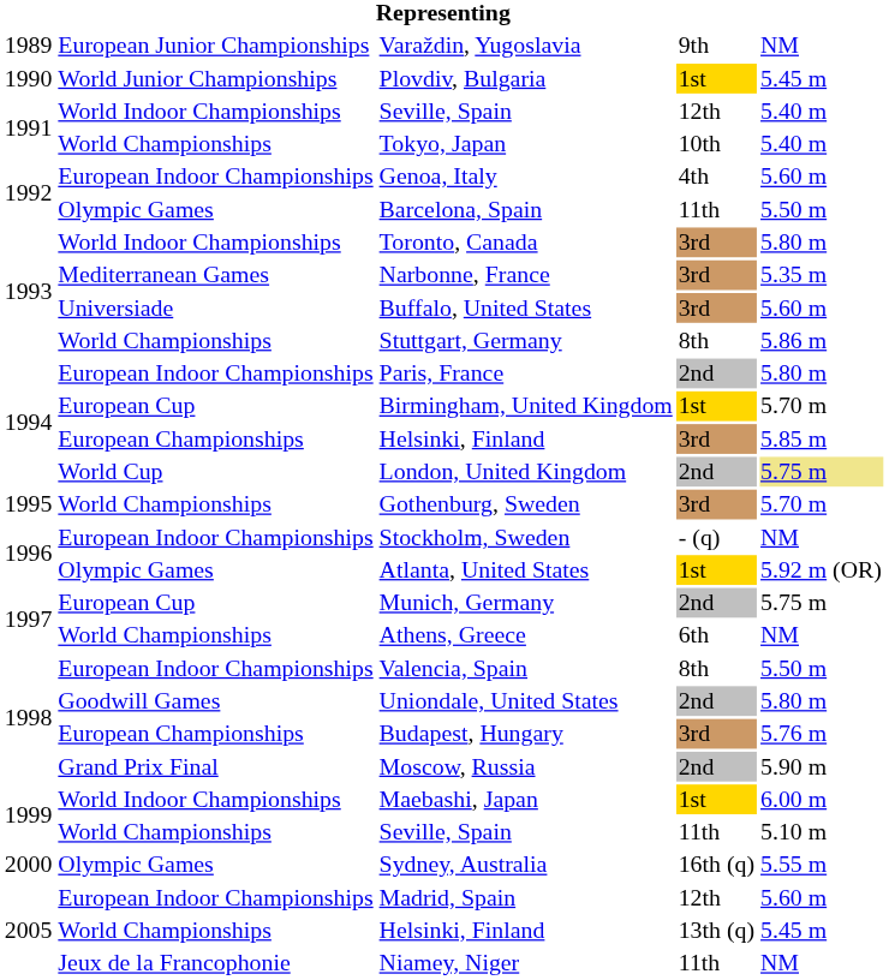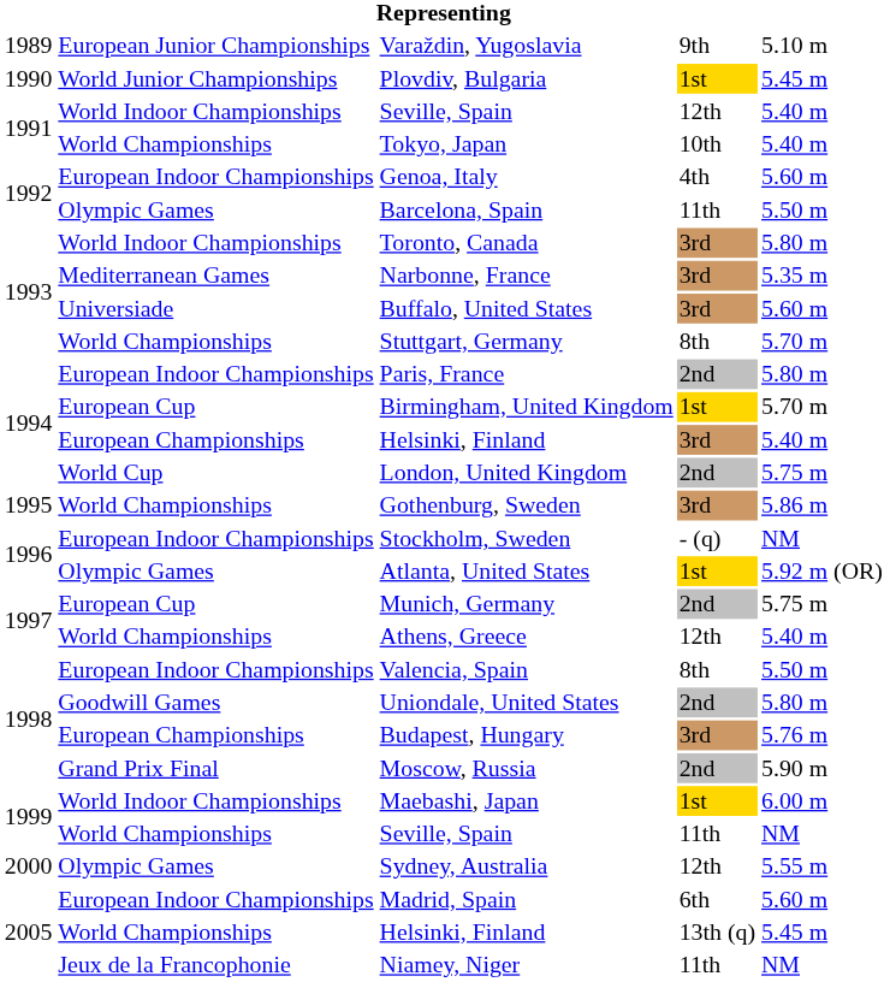Varaždin, Yugoslavia | column 5: NM -> 5.10 m
Stuttgart, Germany | column 5: 5.86 m -> 5.70 m
European Championships / Helsinki, Finland | column 5: 5.85 m -> 5.40 m
London, United Kingdom | column 5: khaki background -> no background
Gothenburg, Sweden | column 5: 5.70 m -> 5.86 m
Athens, Greece | column 4: 6th -> 12th
Athens, Greece | column 5: NM -> 5.40 m
World Championships / Seville, Spain | column 5: 5.10 m -> NM
Sydney, Australia | column 4: 16th (q) -> 12th
Madrid, Spain | column 4: 12th -> 6th
